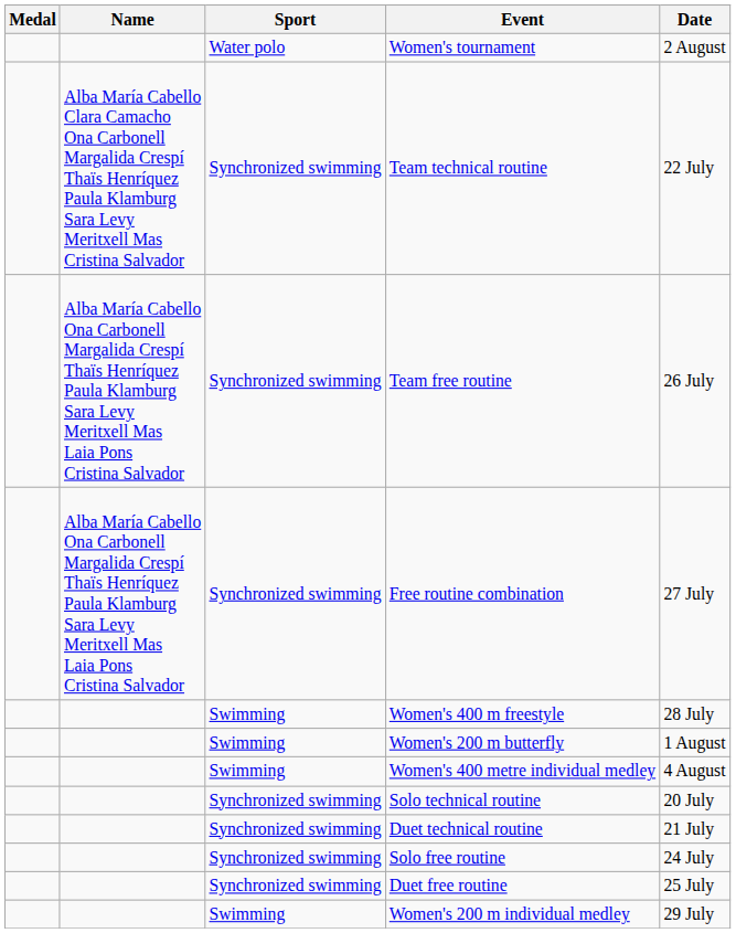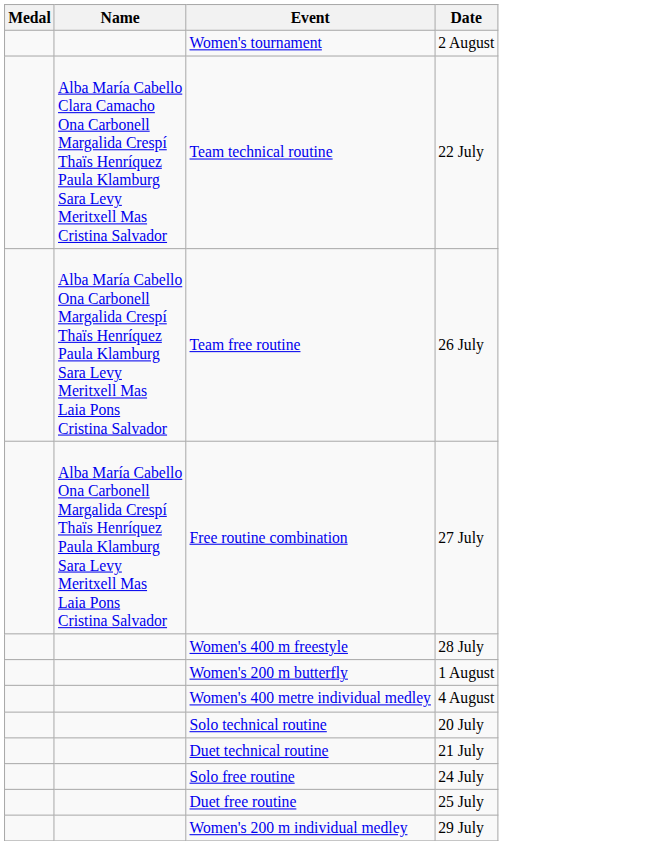- column: Sport | Water polo | Synchronized swimming | Synchronized swimming | Synchronized swimming | Swimming | Swimming | Swimming | Synchronized swimming | Synchronized swimming | Synchronized swimming | Synchronized swimming | Swimming
